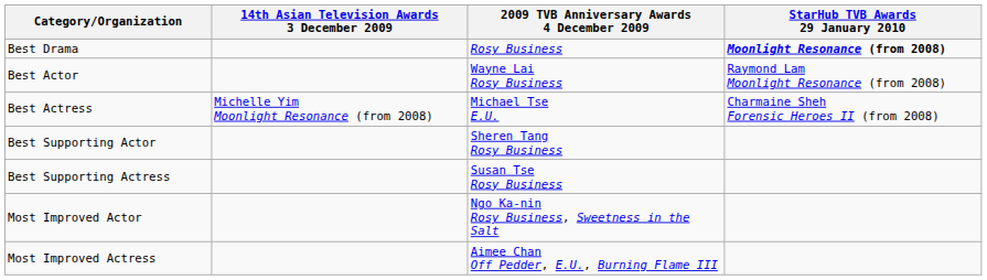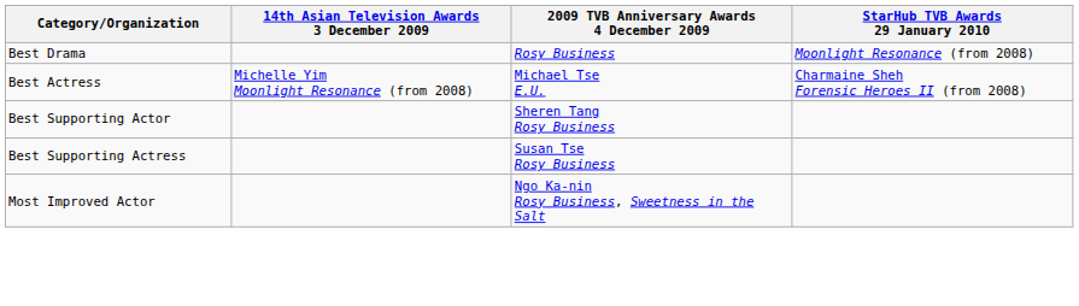Best Drama | StarHub TVB Awards 29 January 2010: bold -> normal
- row: Best Actor | Wayne Lai Rosy Business | Raymond Lam Moonlight Resonance (from 2008)
- row: Most Improved Actress | Aimee Chan Off Pedder, E.U., Burning Flame III
